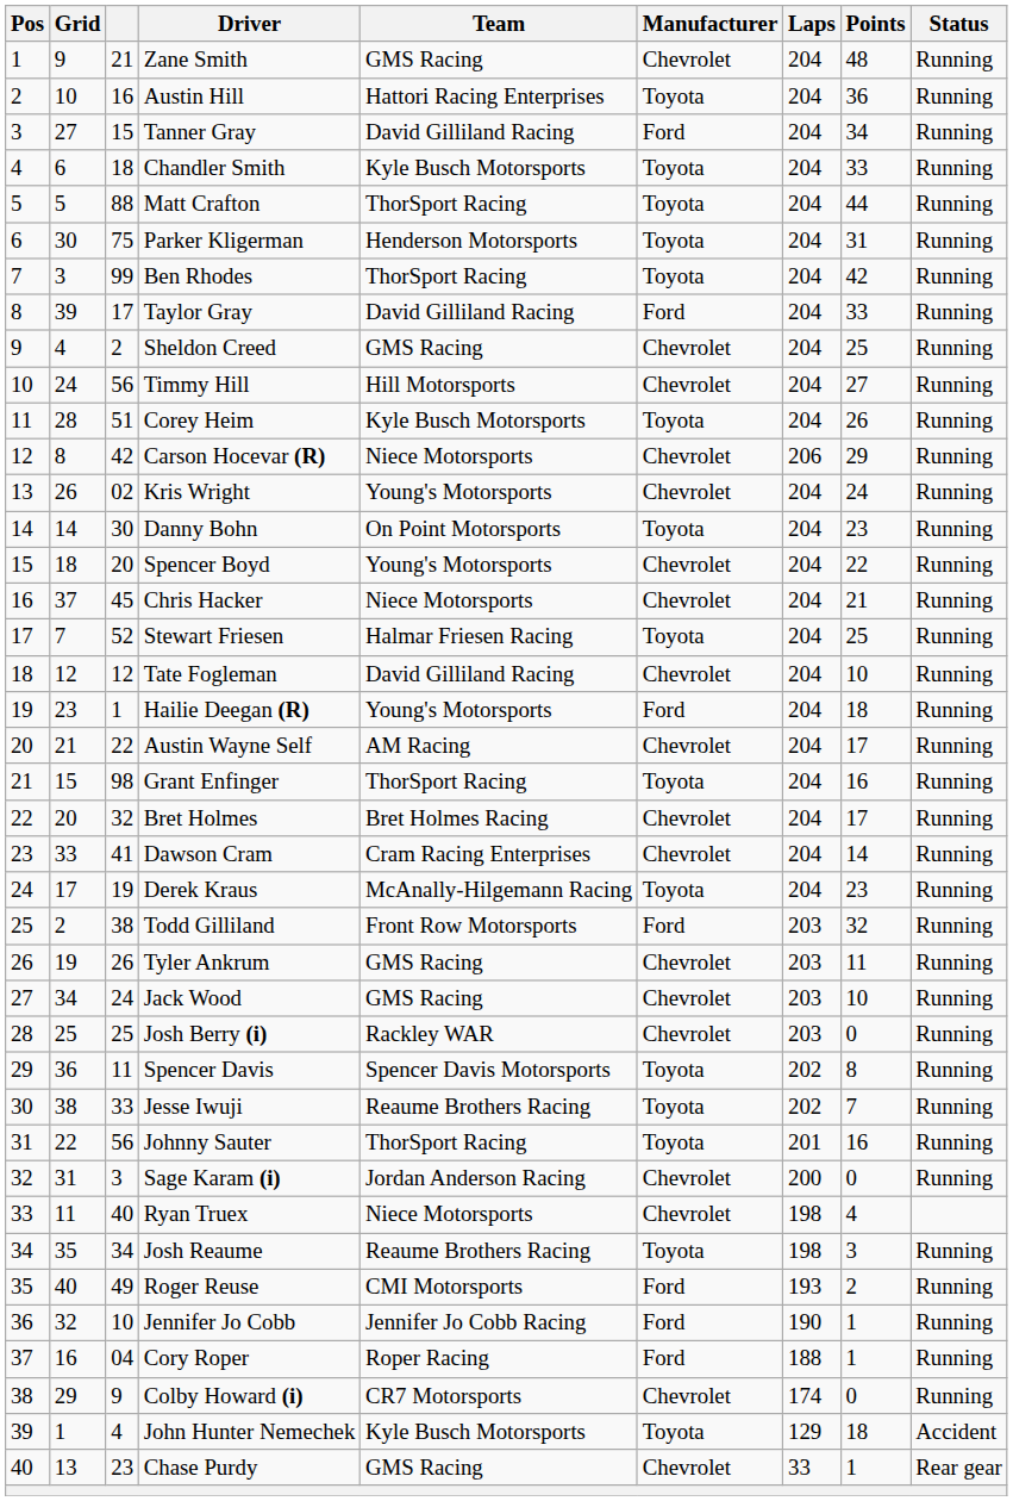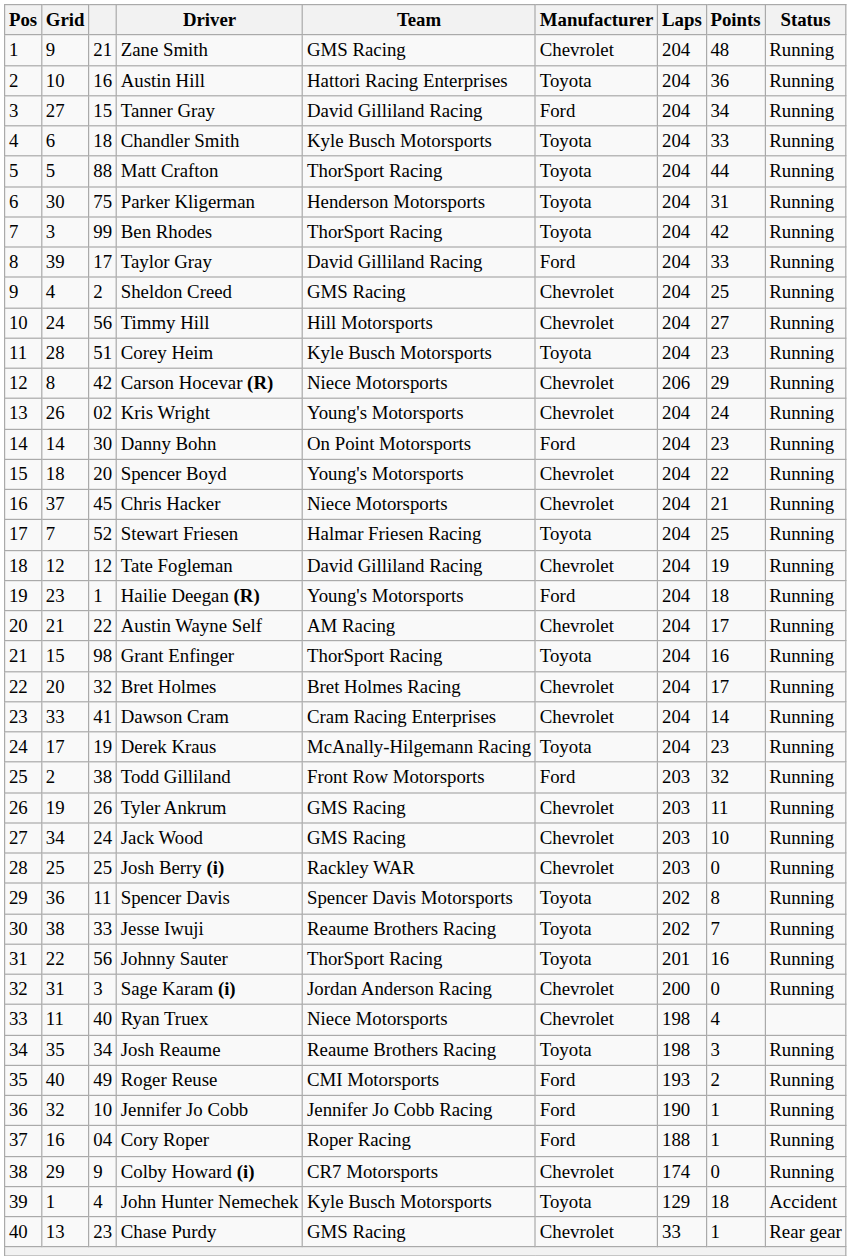Corey Heim | Points: 26 -> 23
Danny Bohn | Manufacturer: Toyota -> Ford
Tate Fogleman | Points: 10 -> 19
